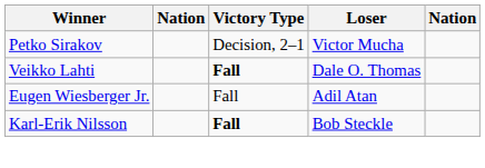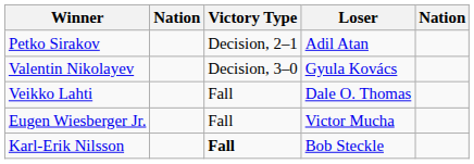Petko Sirakov | Loser: Victor Mucha -> Adil Atan
+ row: Valentin Nikolayev | Decision, 3–0 | Gyula Kovács
Veikko Lahti | Victory Type: bold -> normal
Eugen Wiesberger Jr. | Loser: Adil Atan -> Victor Mucha
